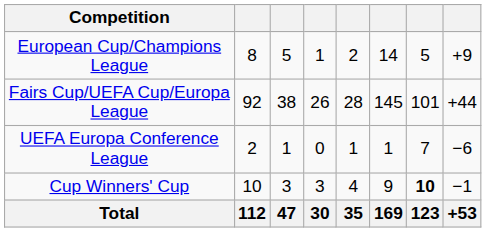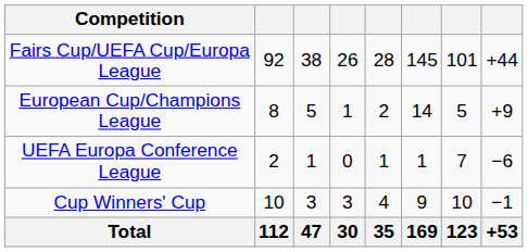rows swapped: European Cup/Champions League <-> Fairs Cup/UEFA Cup/Europa League
Cup Winners' Cup | column 7: bold -> normal
